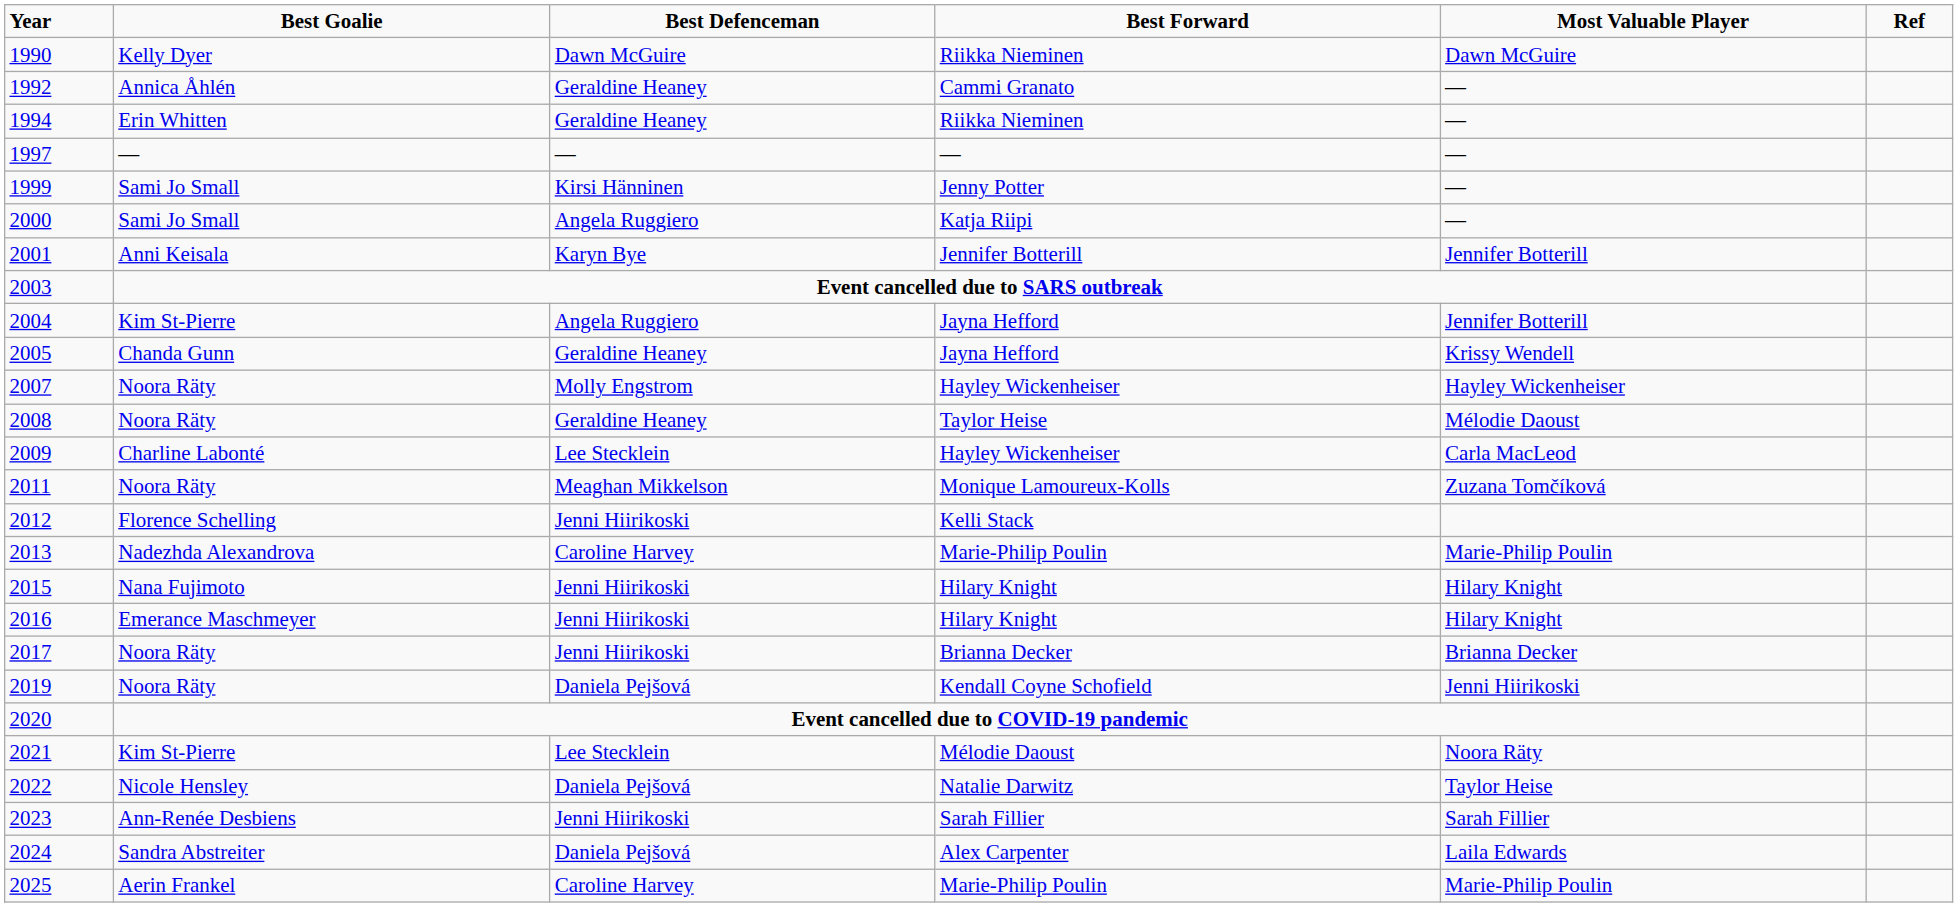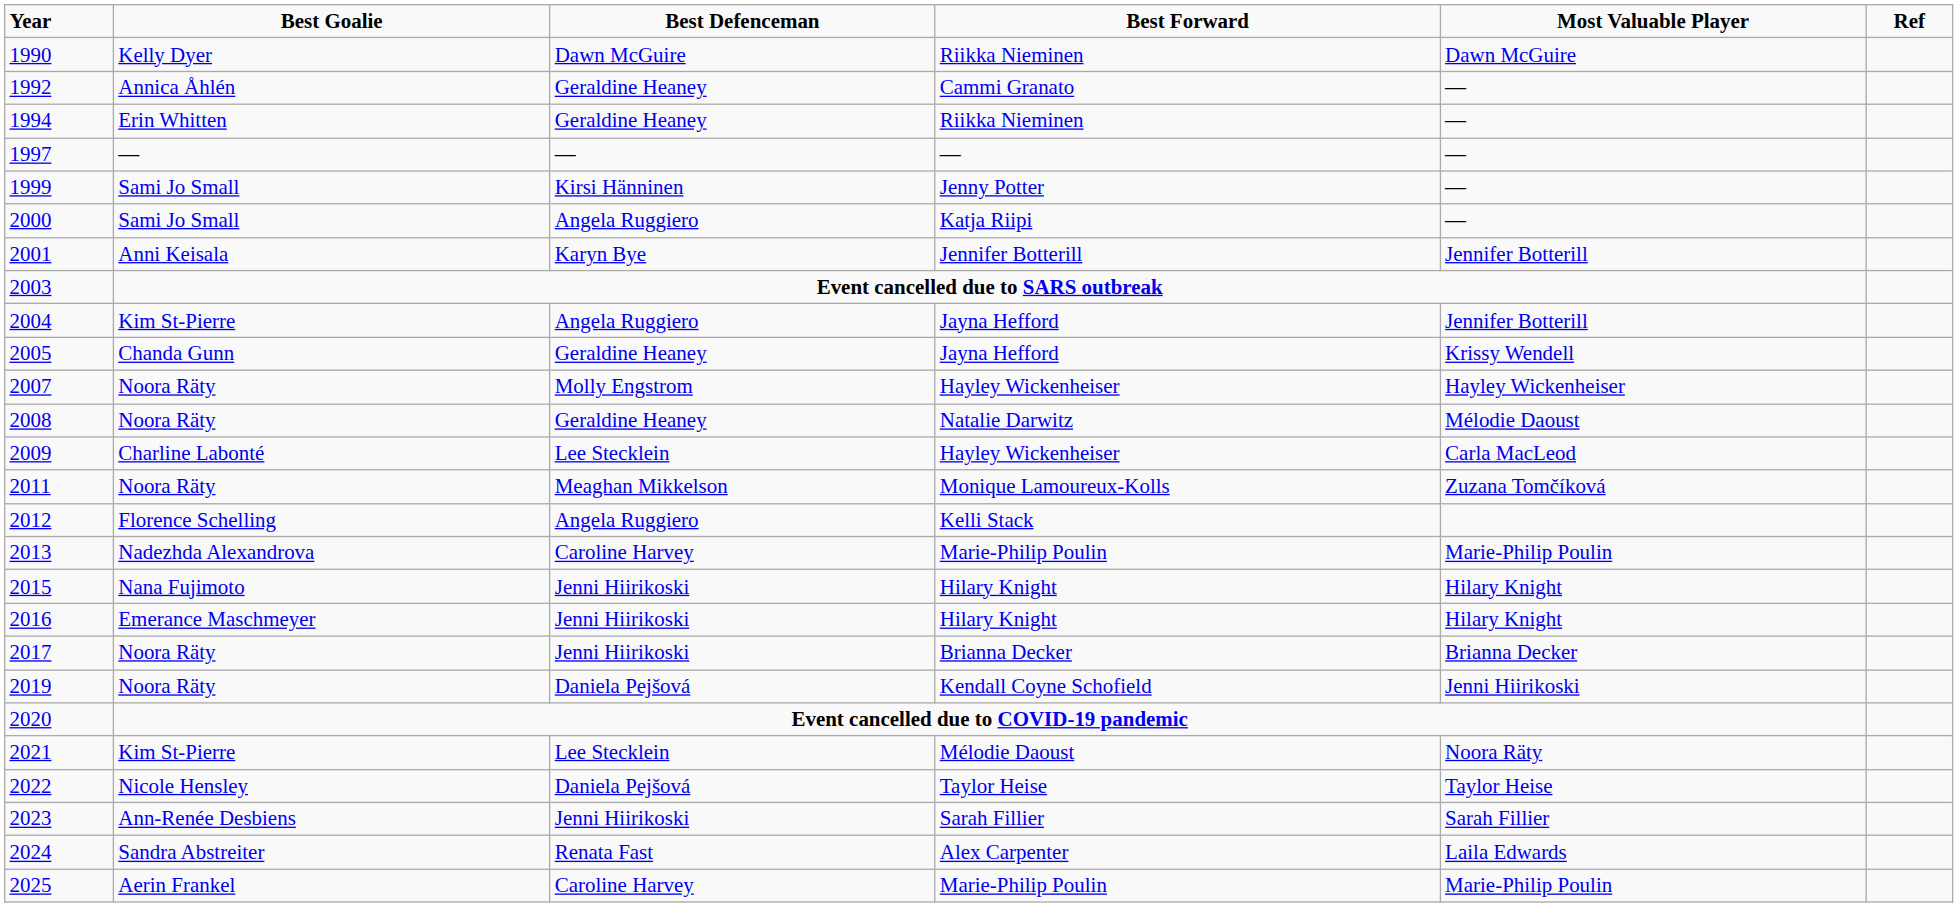2008 | Best Forward: Taylor Heise -> Natalie Darwitz
2012 | Best Defenceman: Jenni Hiirikoski -> Angela Ruggiero
2022 | Best Forward: Natalie Darwitz -> Taylor Heise
2024 | Best Defenceman: Daniela Pejšová -> Renata Fast
